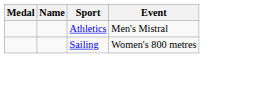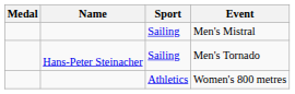Men's Mistral | Sport: Athletics -> Sailing
+ row: Hans-Peter Steinacher | Sailing | Men's Tornado
Women's 800 metres | Sport: Sailing -> Athletics
